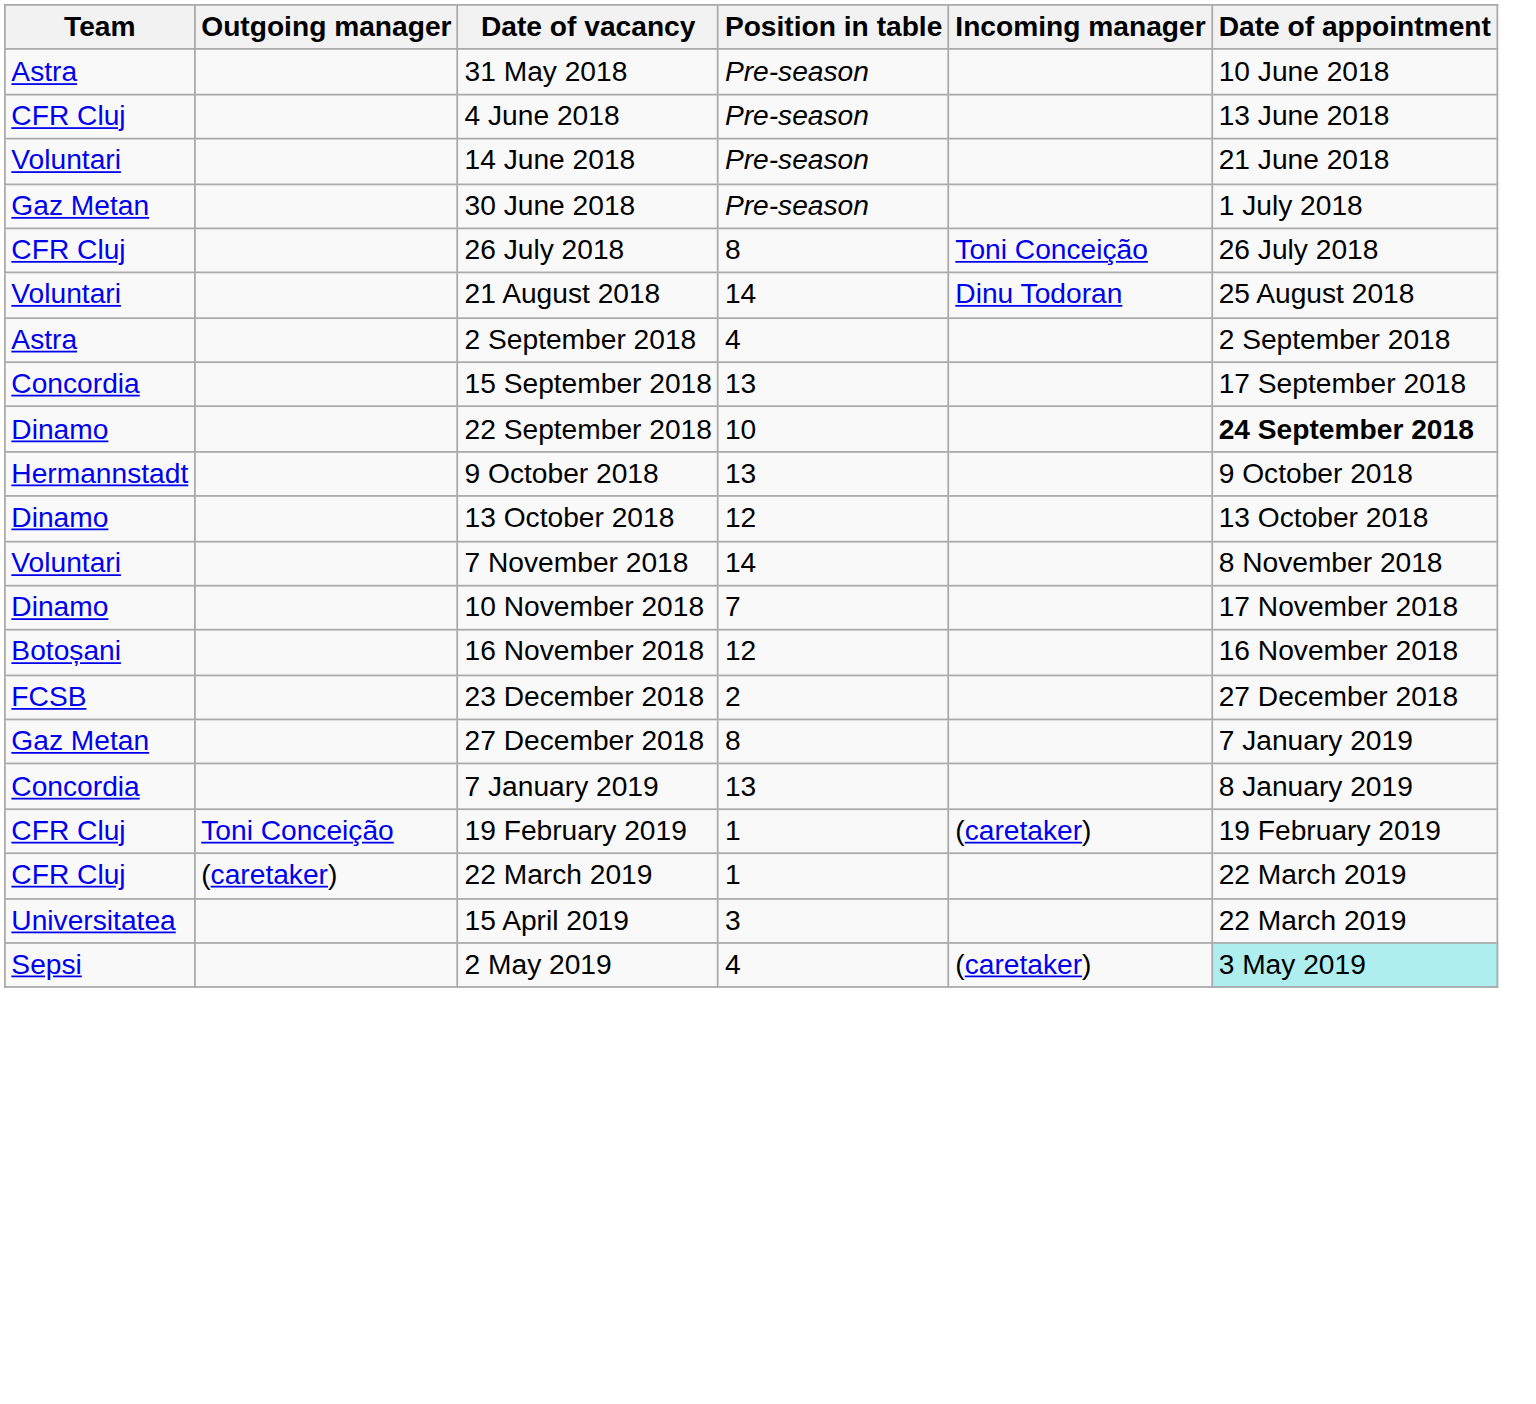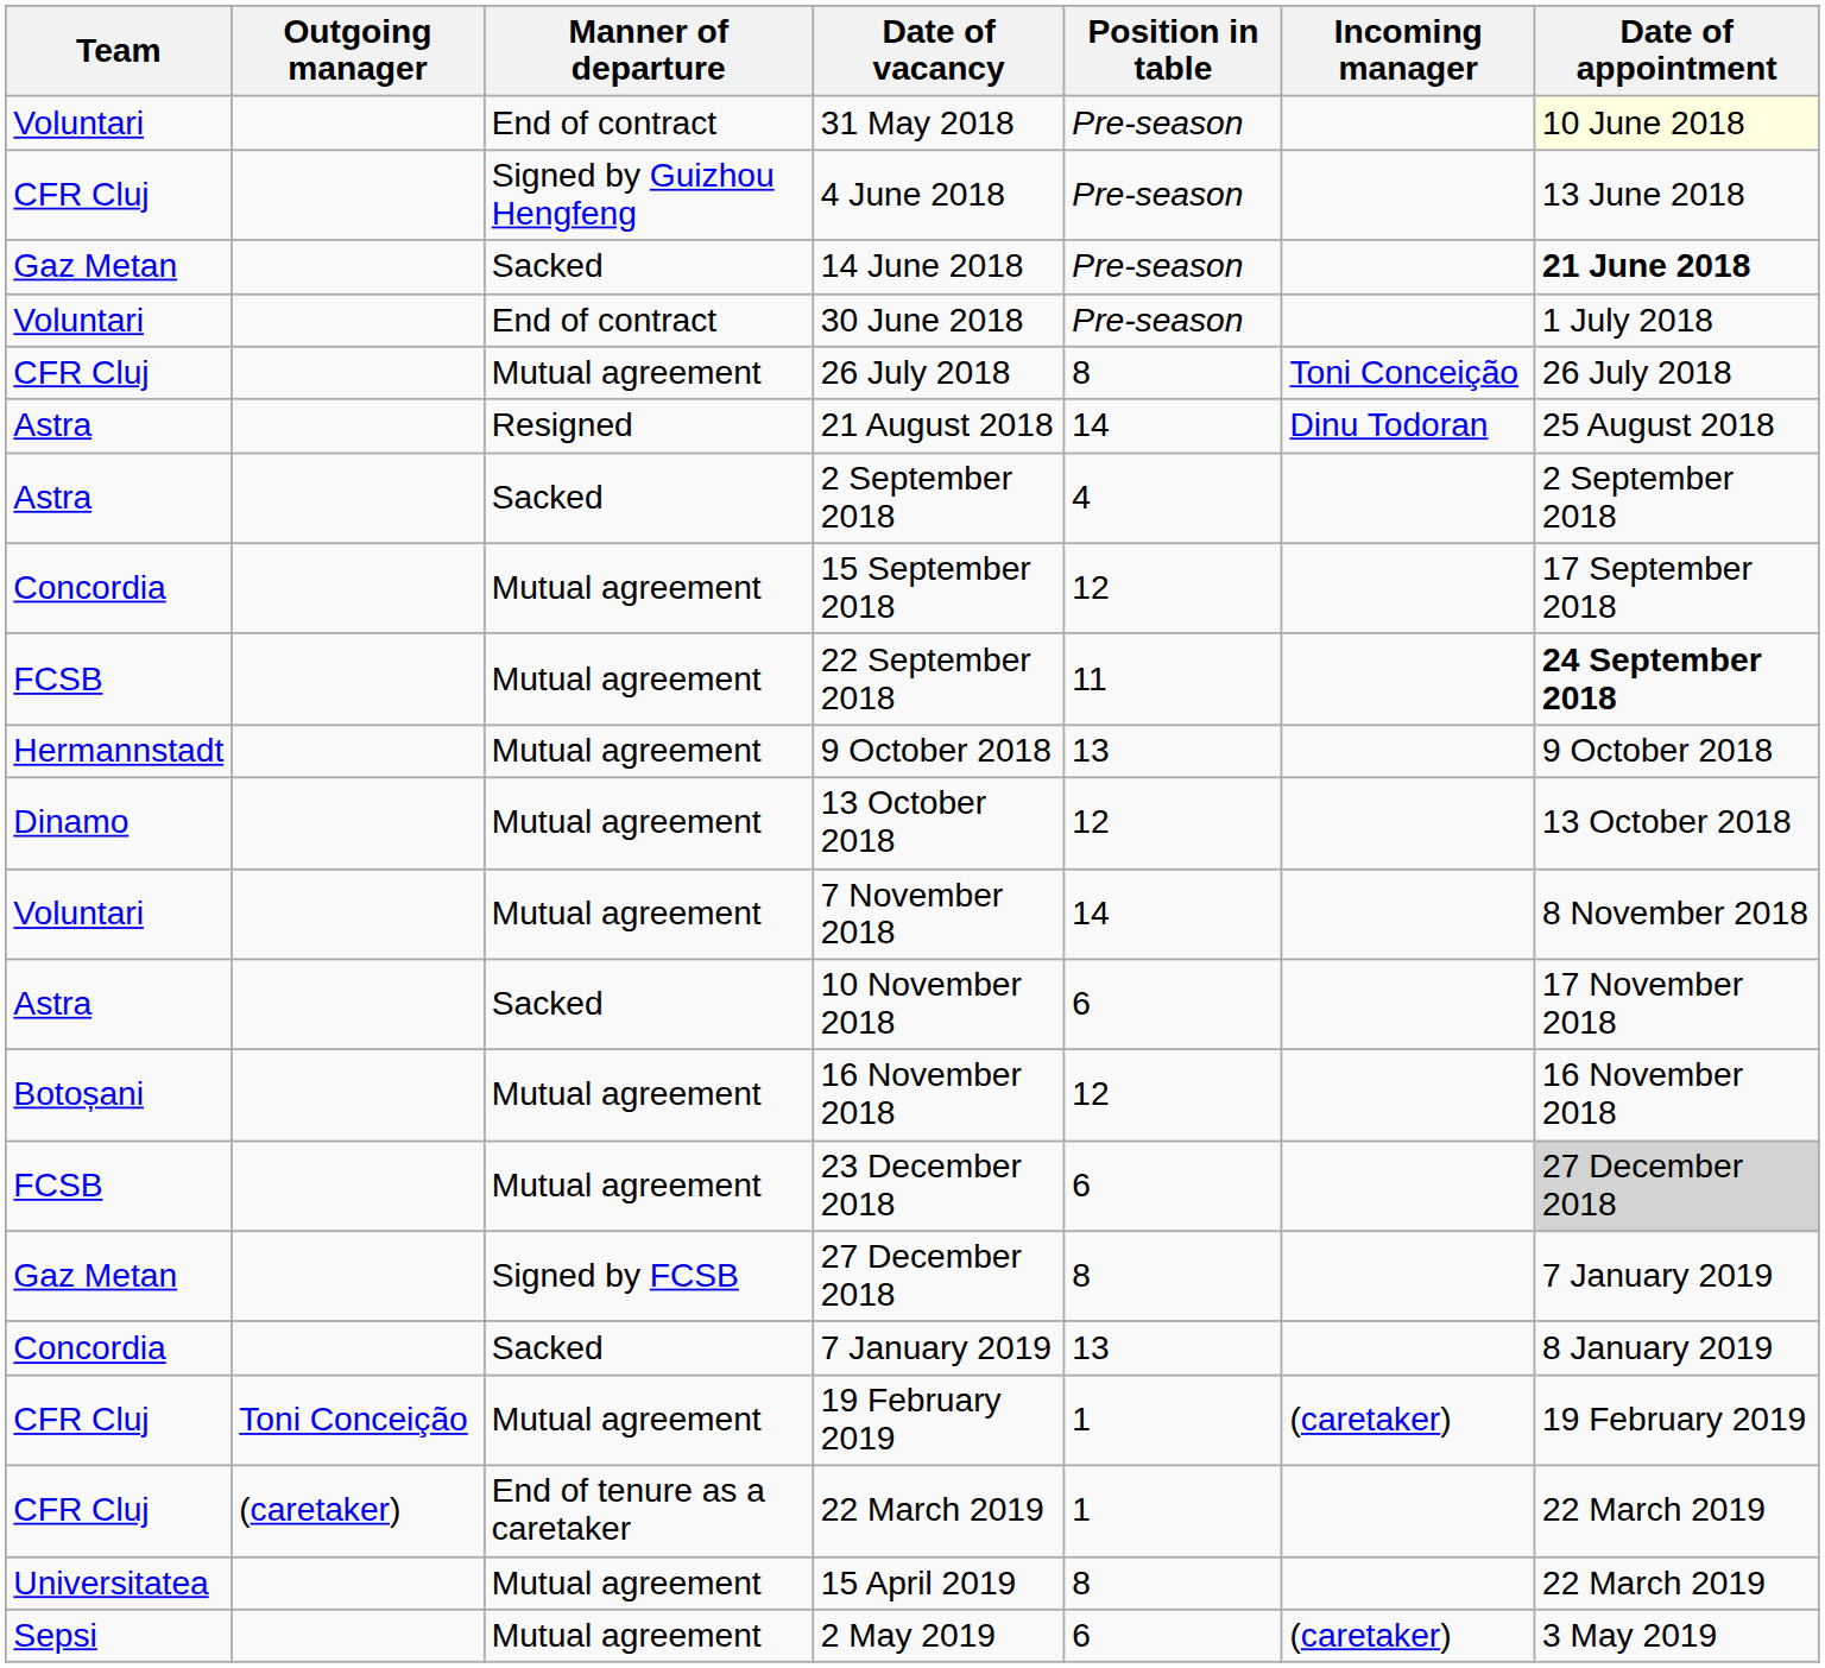+ column: Manner of departure | End of contract | Signed by Guizhou Hengfeng | Sacked | End of contract | Mutual agreement | Resigned | Sacked | Mutual agreement | Mutual agreement | Mutual agreement | Mutual agreement | Mutual agreement | Sacked | Mutual agreement | Mutual agreement | Signed by FCSB | Sacked | Mutual agreement | End of tenure as a caretaker | Mutual agreement | Mutual agreement
31 May 2018 | Team: Astra -> Voluntari
31 May 2018 | Date of appointment: no background -> lightyellow background
14 June 2018 | Team: Voluntari -> Gaz Metan
14 June 2018 | Date of appointment: normal -> bold
30 June 2018 | Team: Gaz Metan -> Voluntari
21 August 2018 | Team: Voluntari -> Astra
15 September 2018 | Position in table: 13 -> 12
22 September 2018 | Team: Dinamo -> FCSB
22 September 2018 | Position in table: 10 -> 11
10 November 2018 | Team: Dinamo -> Astra
10 November 2018 | Position in table: 7 -> 6
23 December 2018 | Position in table: 2 -> 6
23 December 2018 | Date of appointment: no background -> lightgrey background
15 April 2019 | Position in table: 3 -> 8
2 May 2019 | Position in table: 4 -> 6
2 May 2019 | Date of appointment: paleturquoise background -> no background
